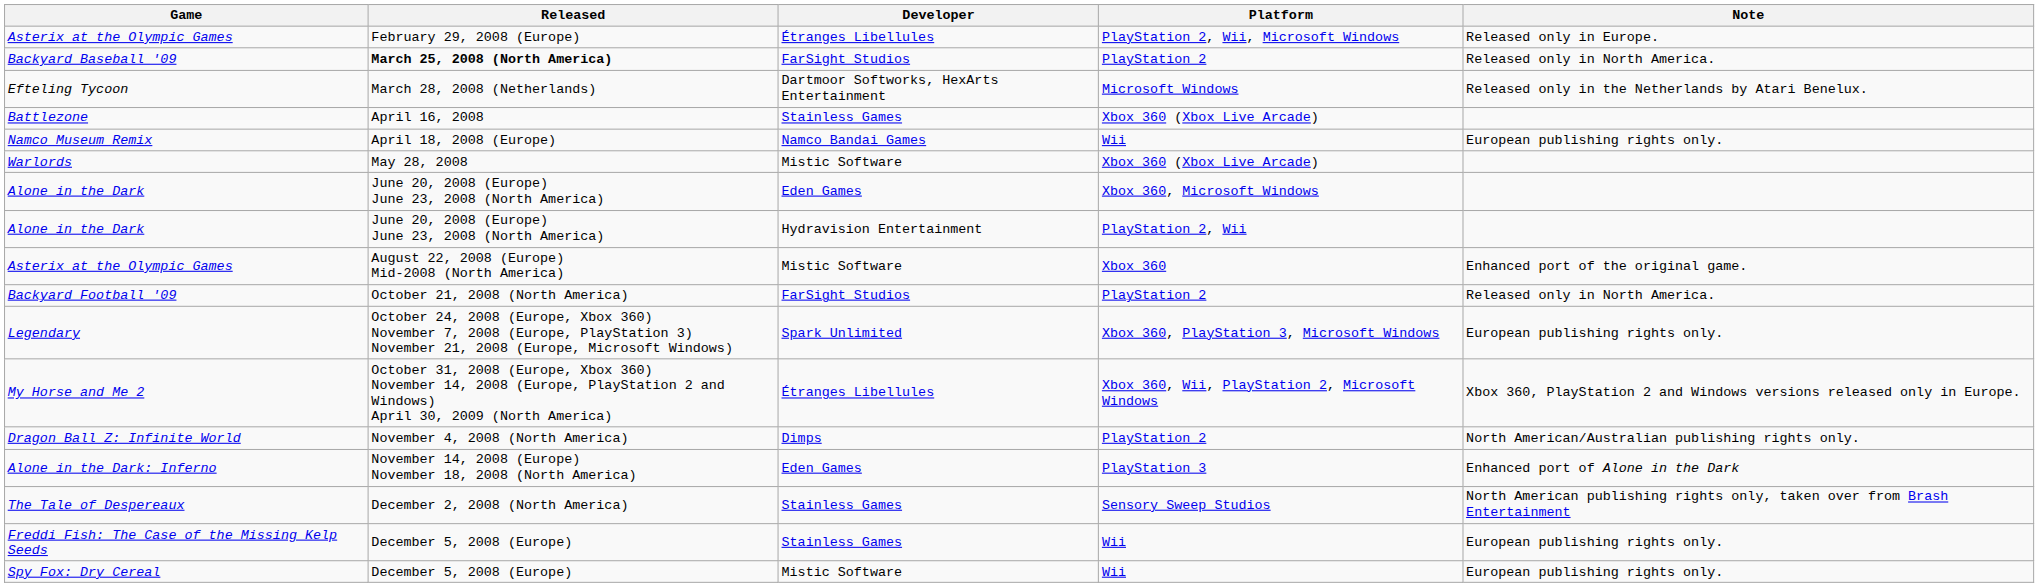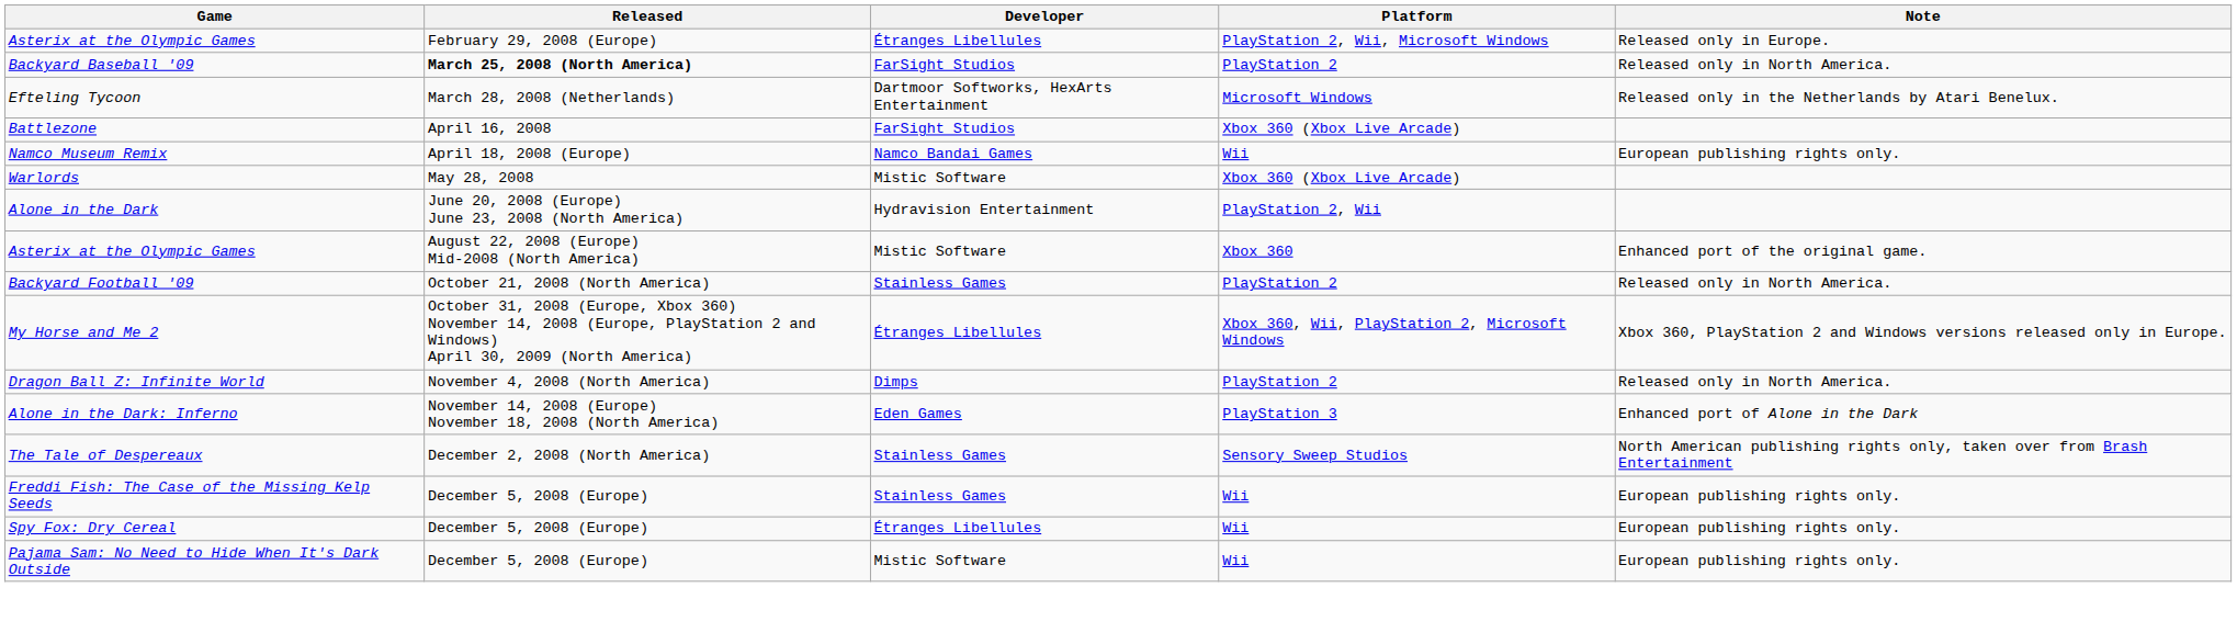Battlezone | Developer: Stainless Games -> FarSight Studios
- row: Alone in the Dark | June 20, 2008 (Europe) June 23, 2008 (North America) | Eden Games | Xbox 360, Microsoft Windows
Backyard Football '09 | Developer: FarSight Studios -> Stainless Games
- row: Legendary | October 24, 2008 (Europe, Xbox 360) November 7, 2008 (Europe, PlayStation 3) November 21, 2008 (Europe, Microsoft Windows) | Spark Unlimited | Xbox 360, PlayStation 3, Microsoft Windows | European publishing rights only.
Dragon Ball Z: Infinite World | Note: North American/Australian publishing rights only. -> Released only in North America.
Spy Fox: Dry Cereal | Developer: Mistic Software -> Étranges Libellules
+ row: Pajama Sam: No Need to Hide When It's Dark Outside | December 5, 2008 (Europe) | Mistic Software | Wii | European publishing rights only.
